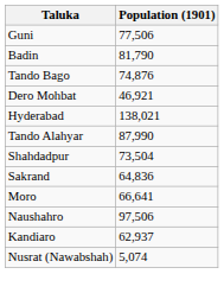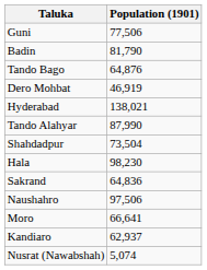Tando Bago | Population (1901): 74,876 -> 64,876
Dero Mohbat | Population (1901): 46,921 -> 46,919
+ row: Hala | 98,230
rows swapped: Moro <-> Naushahro
